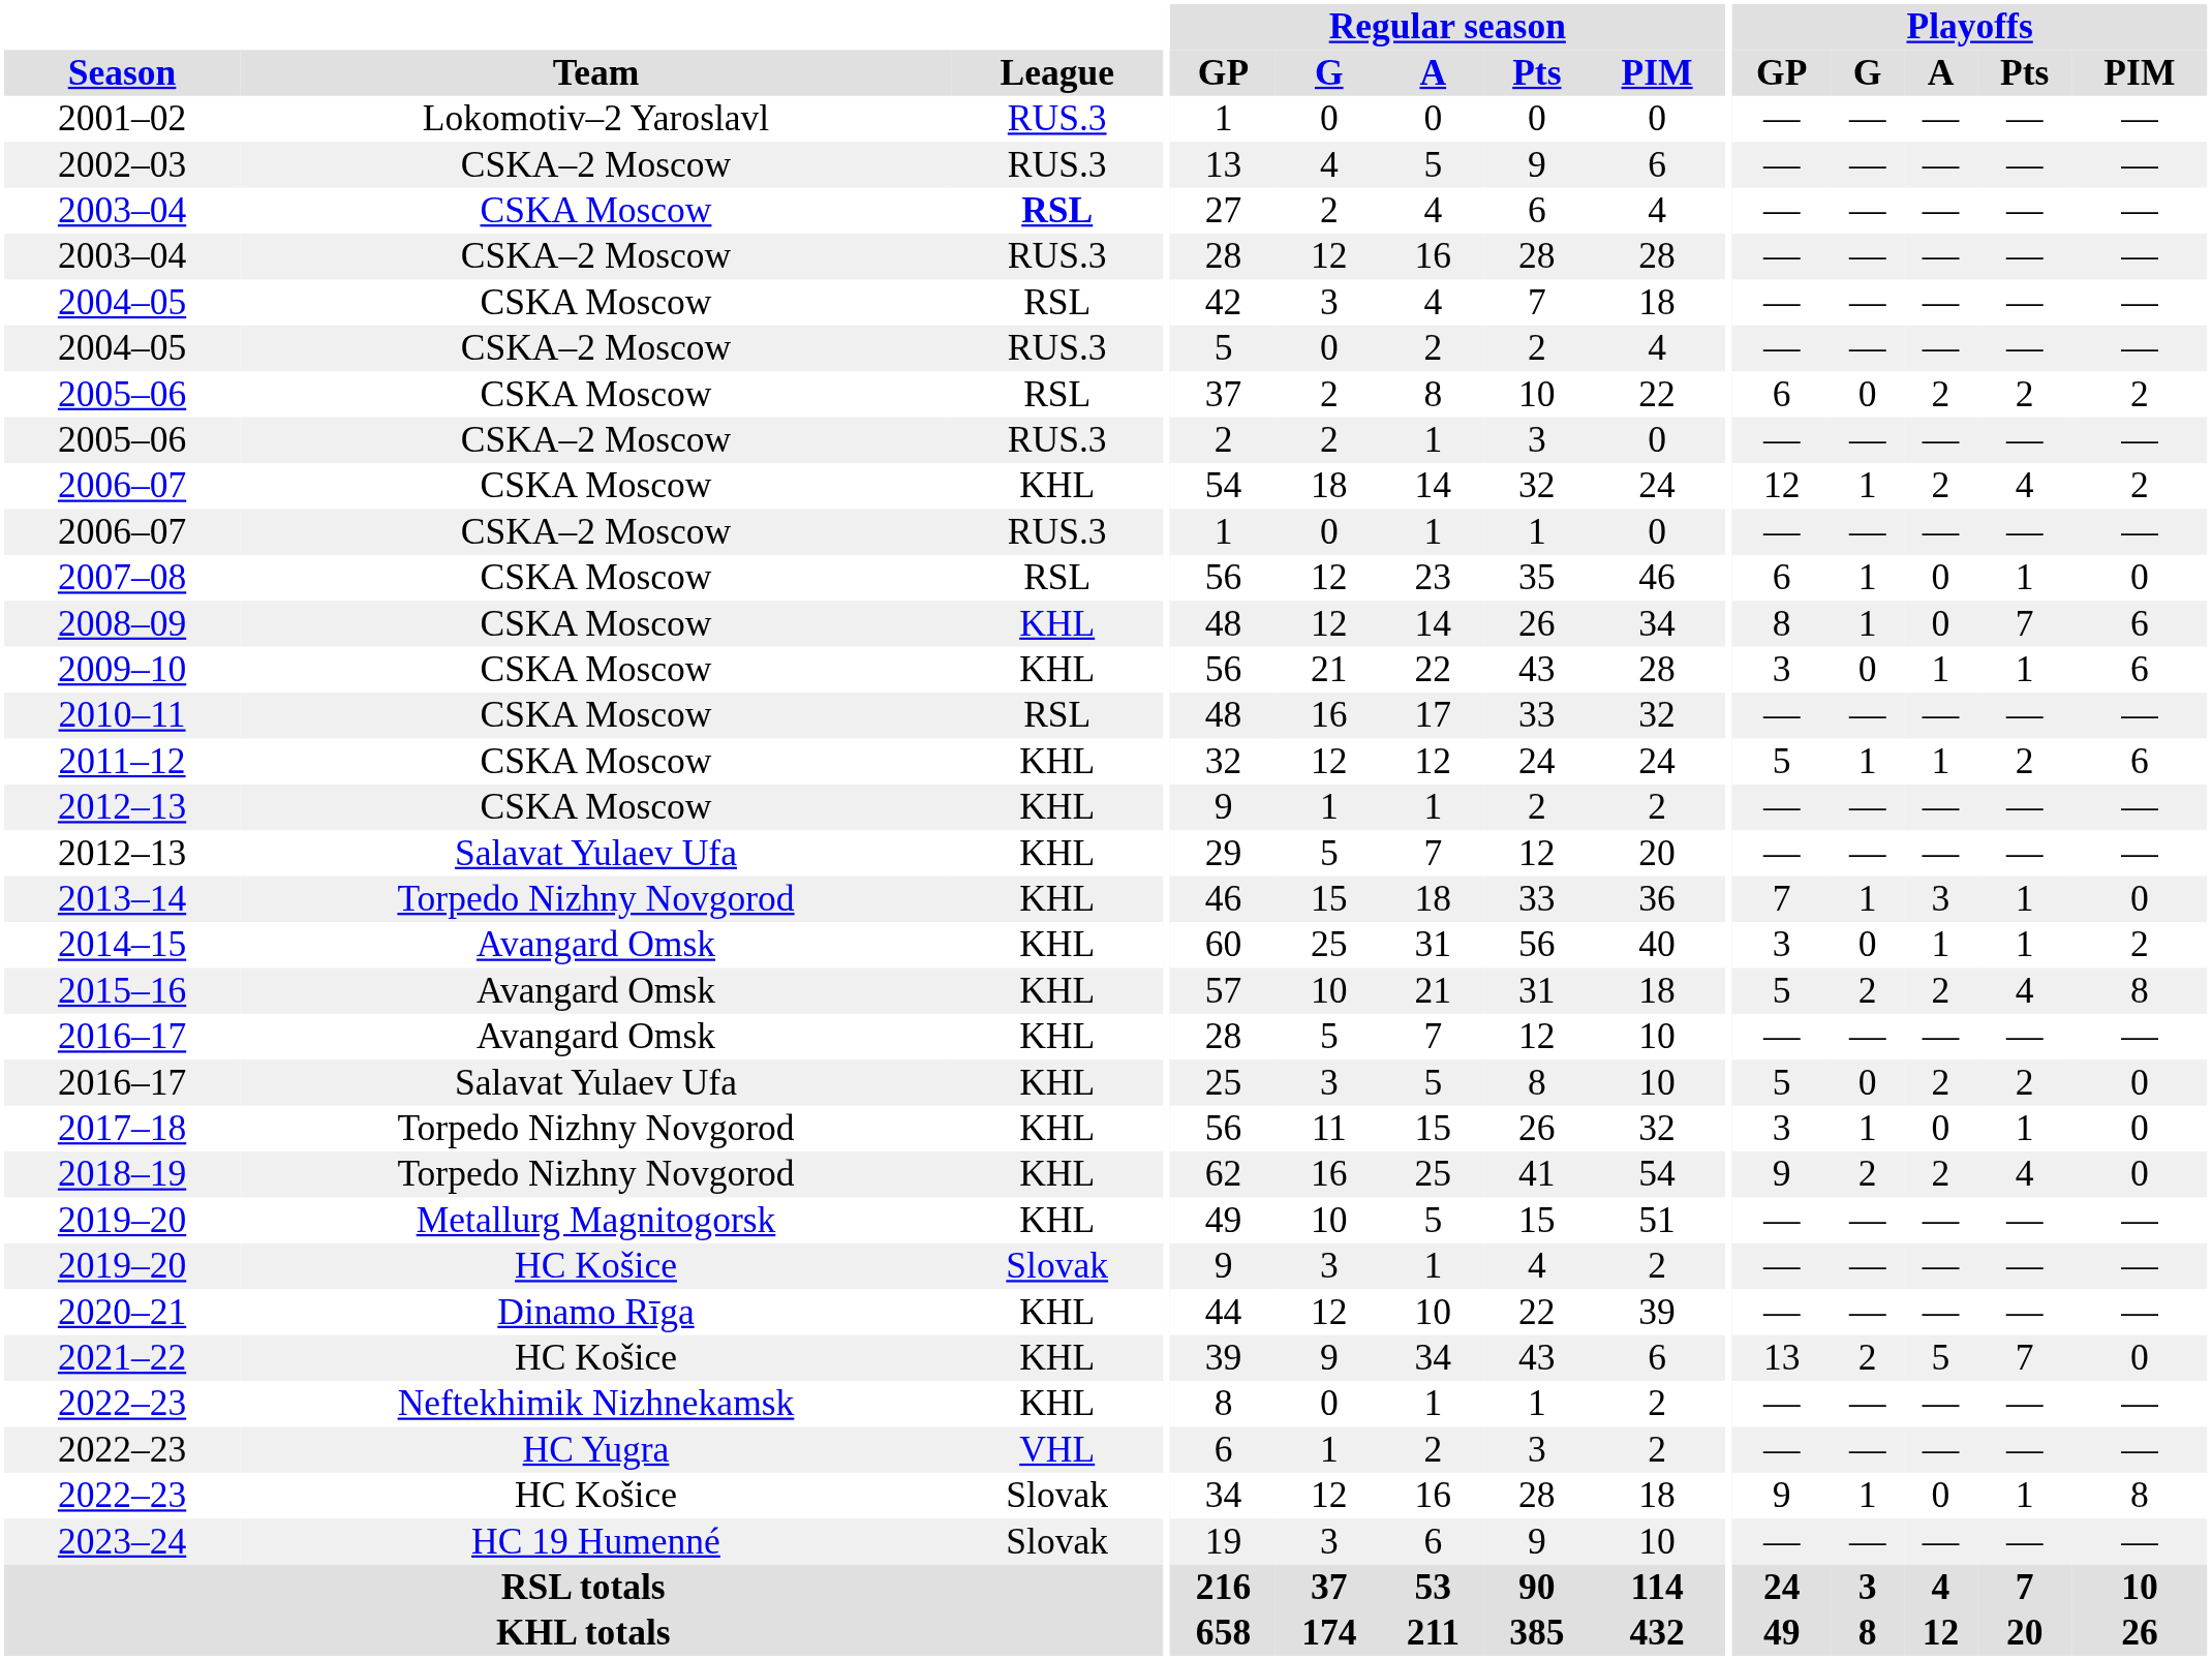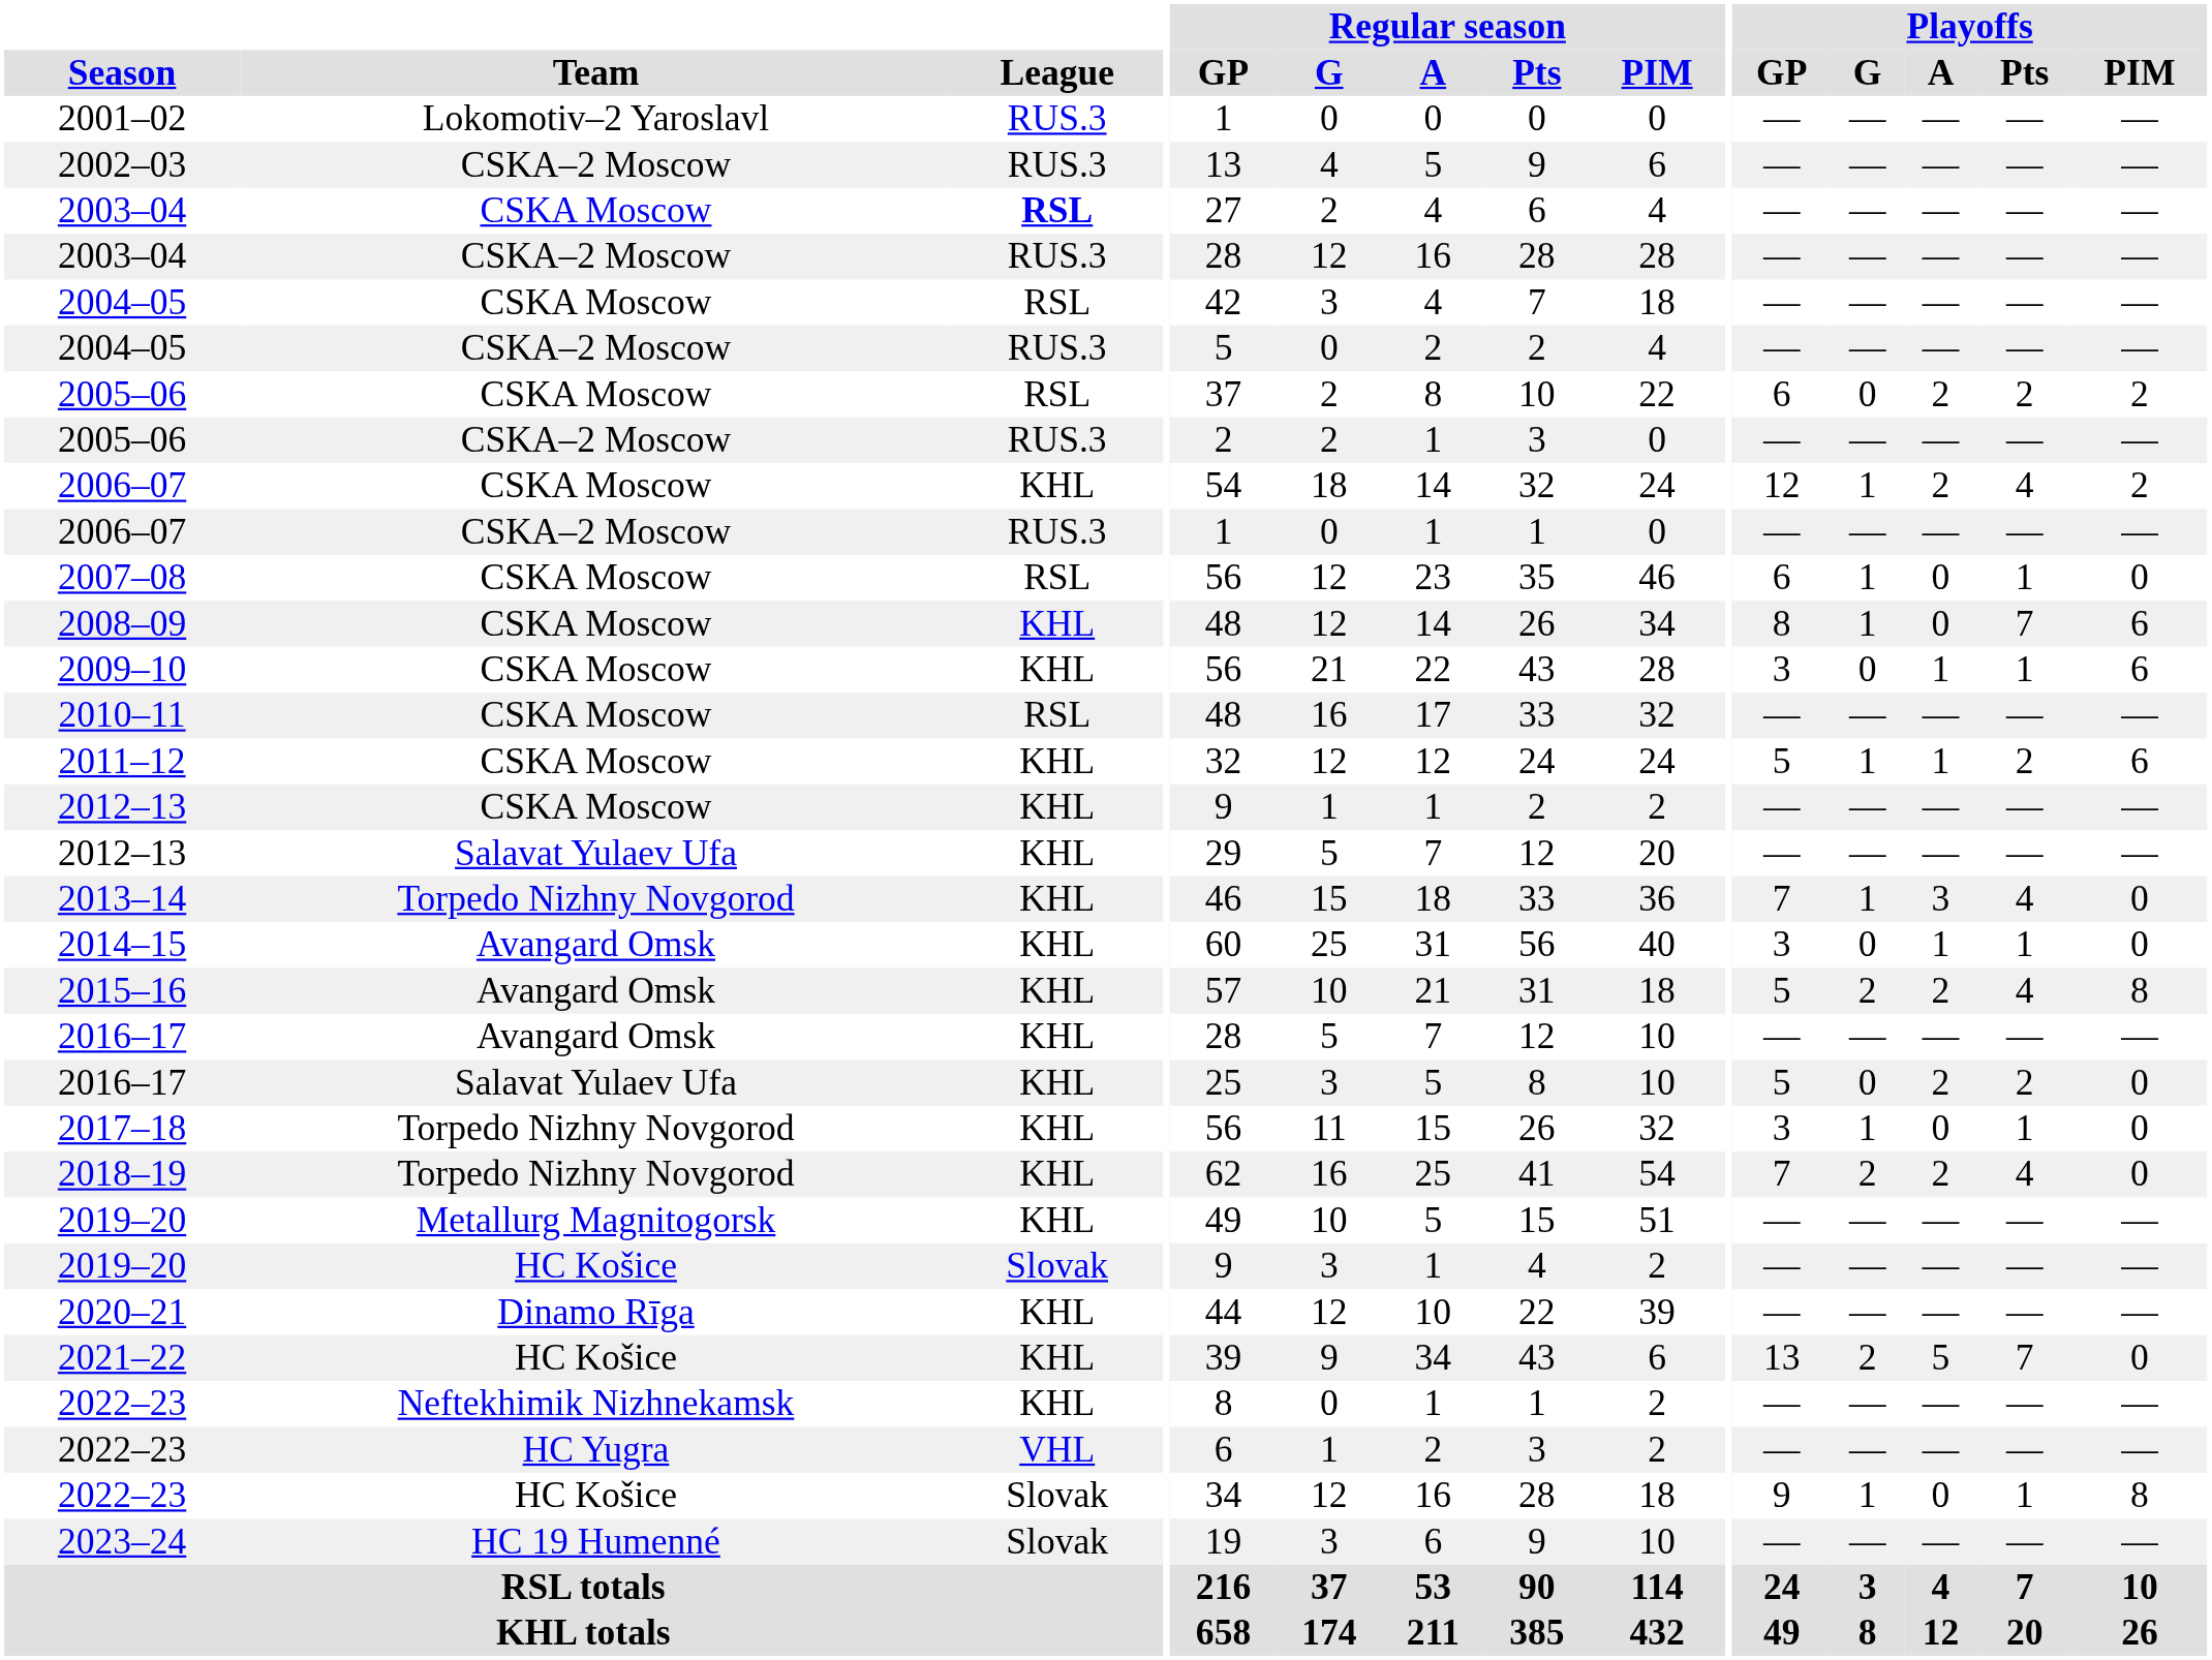2013–14 | Playoffs / Pts: 1 -> 4
2014–15 | Playoffs / PIM: 2 -> 0
2018–19 | Playoffs / GP: 9 -> 7
